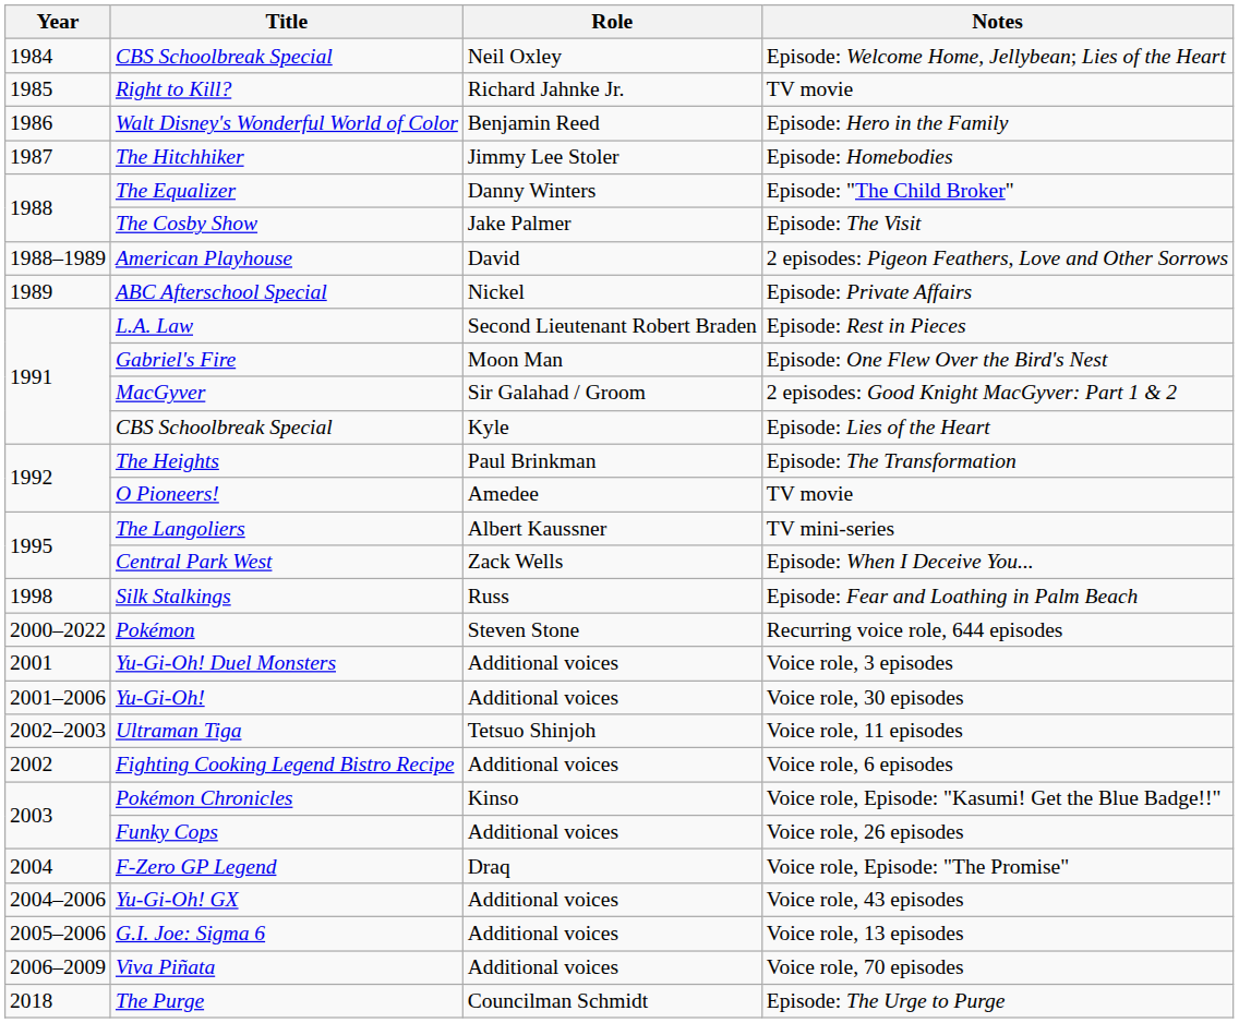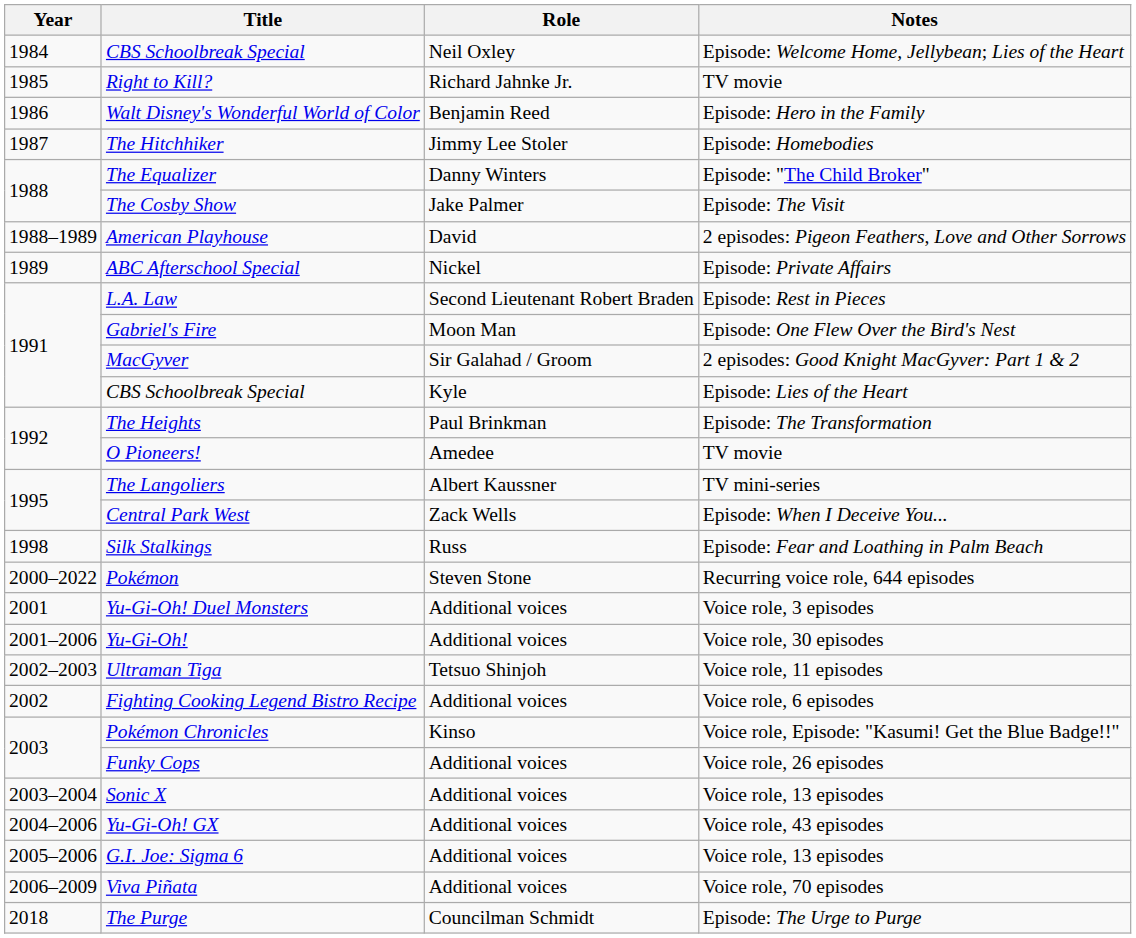+ row: 2003–2004 | Sonic X | Additional voices | Voice role, 13 episodes
- row: 2004 | F-Zero GP Legend | Draq | Voice role, Episode: "The Promise"
